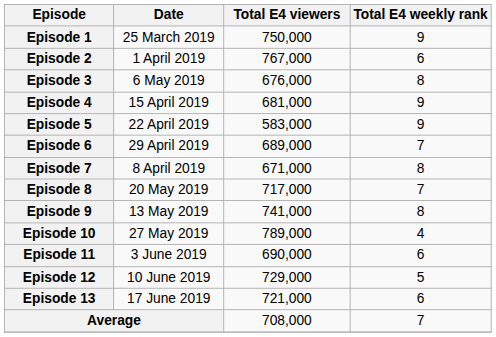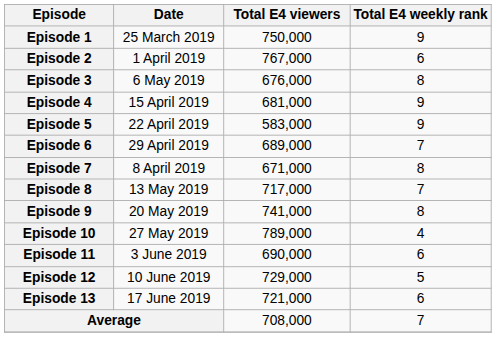Episode 8 | Date: 20 May 2019 -> 13 May 2019
Episode 9 | Date: 13 May 2019 -> 20 May 2019
